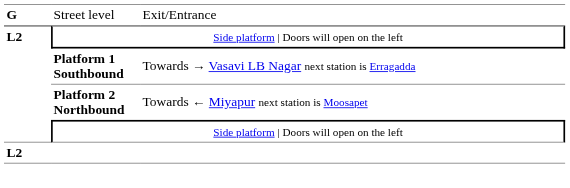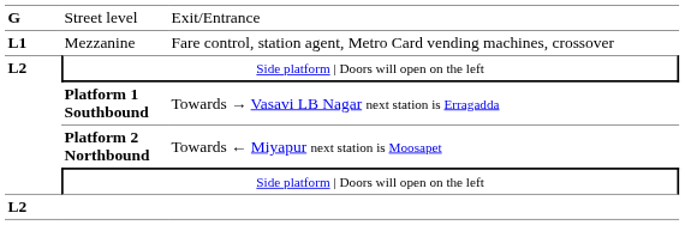+ row: L1 | Mezzanine | Fare control, station agent, Metro Card vending machines, crossover
